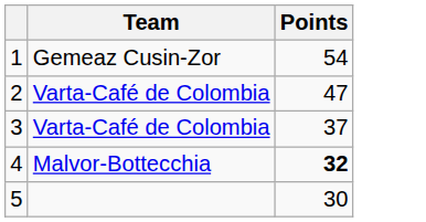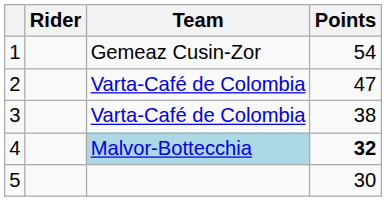+ column: Rider
3 | Points: 37 -> 38
4 | Team: no background -> lightblue background
